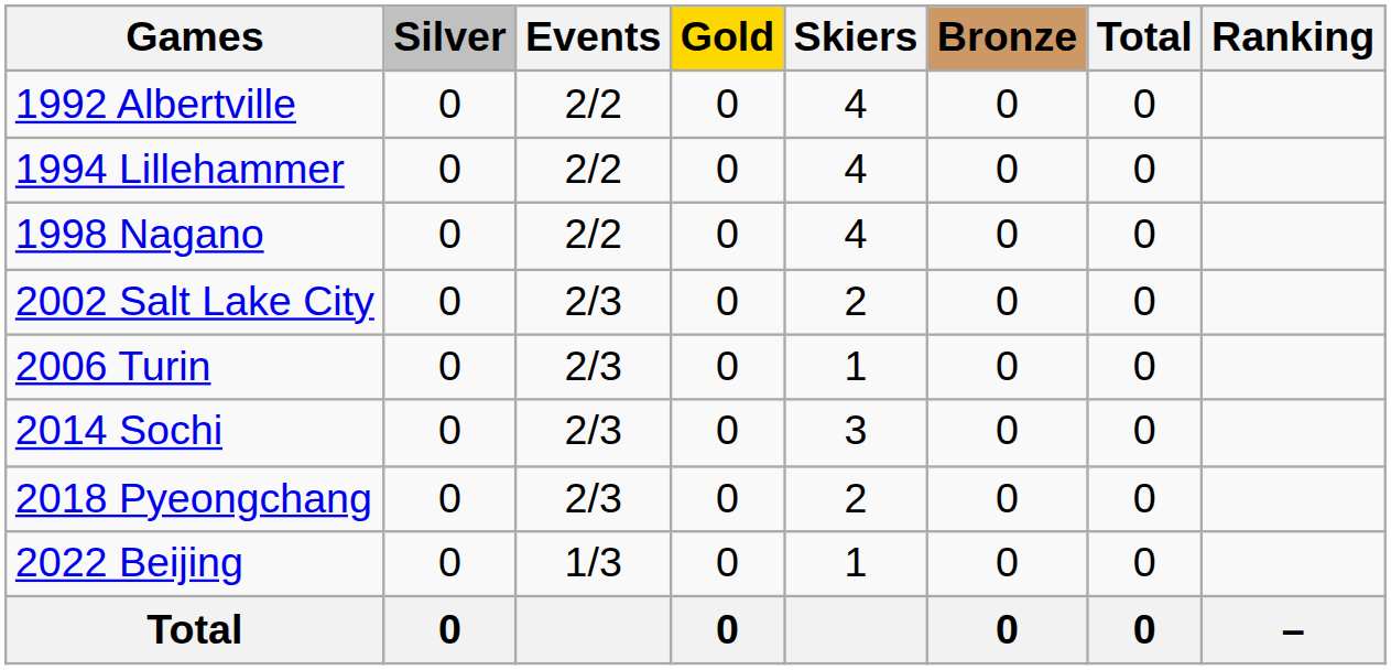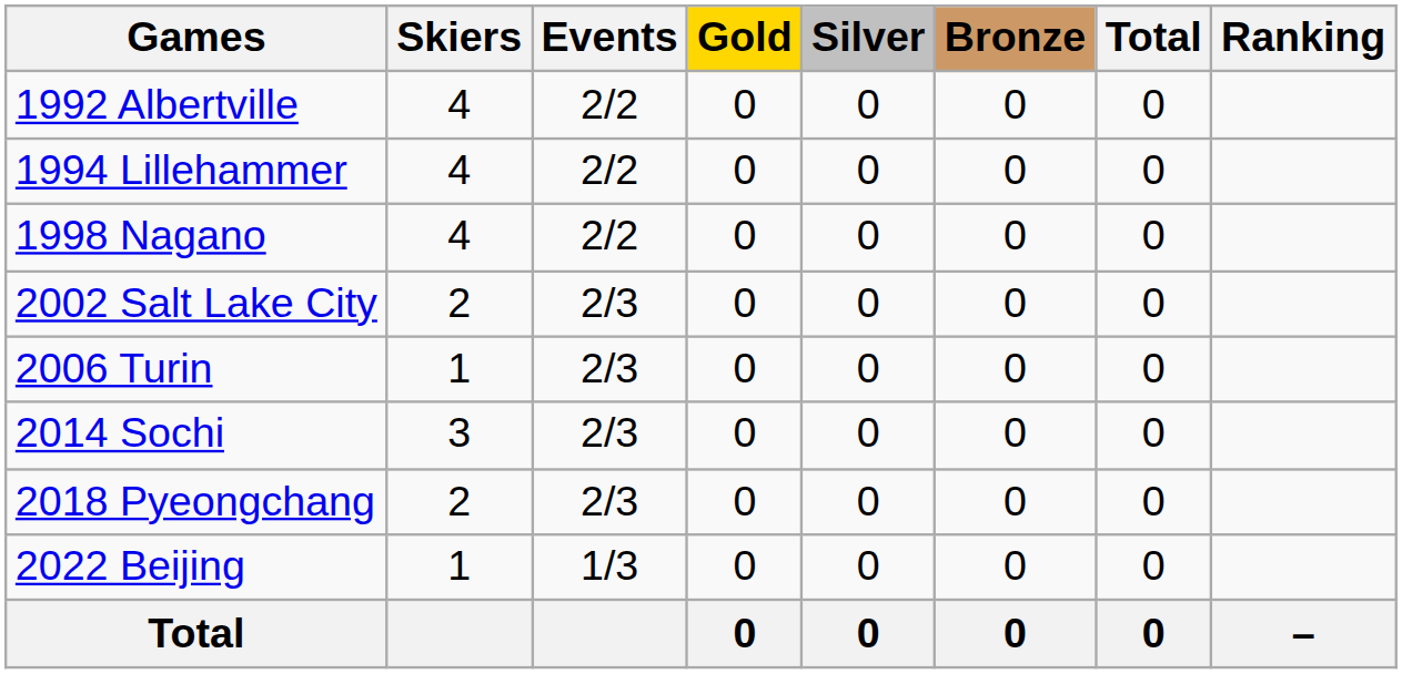columns swapped: Skiers <-> Silver
